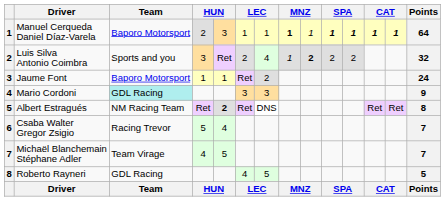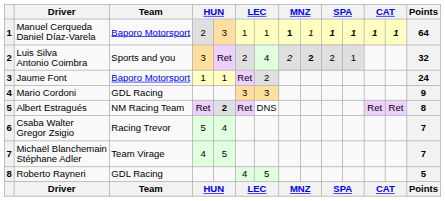Luis Silva Antonio Coimbra | column 8: 1 -> 2
Luis Silva Antonio Coimbra | column 11: 2 -> 1
Mario Cordoni | Team: paleturquoise background -> no background
